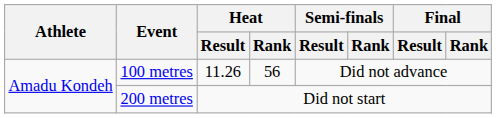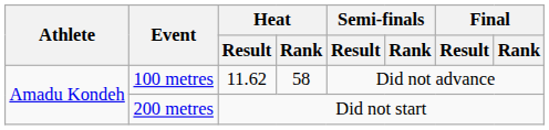100 metres | Heat / Result: 11.26 -> 11.62
100 metres | Heat / Rank: 56 -> 58
